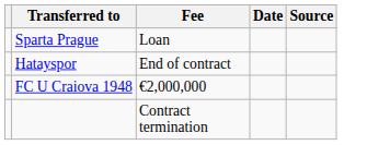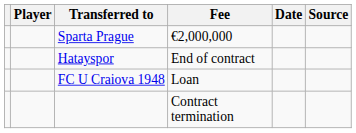+ column: Player
Sparta Prague | Fee: Loan -> €2,000,000
FC U Craiova 1948 | Fee: €2,000,000 -> Loan
